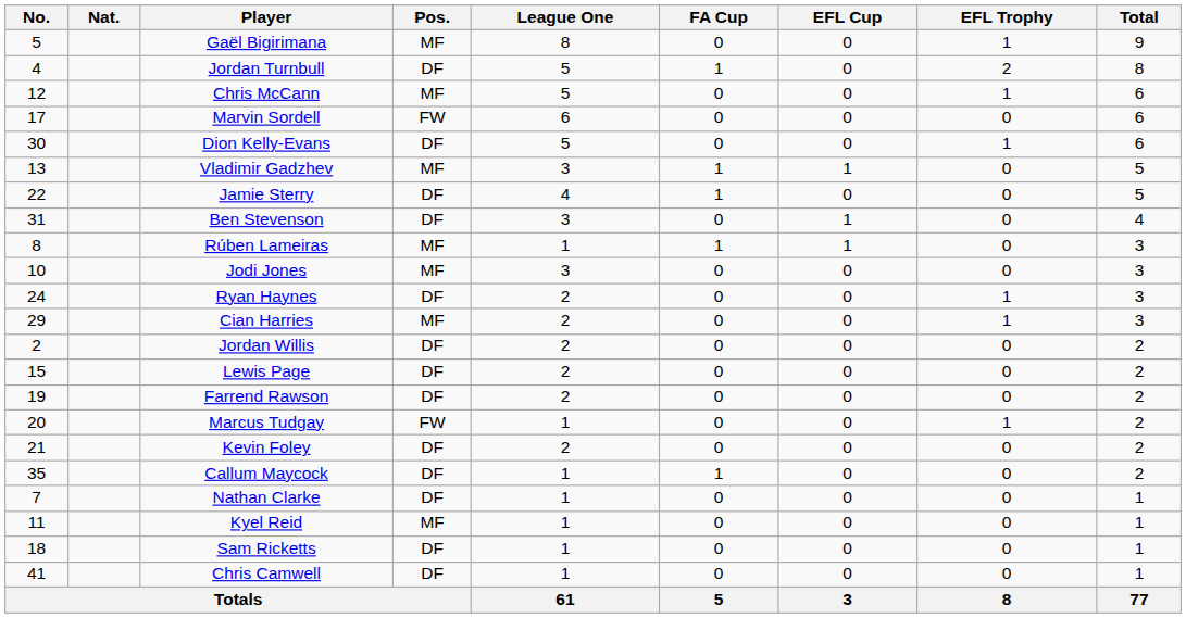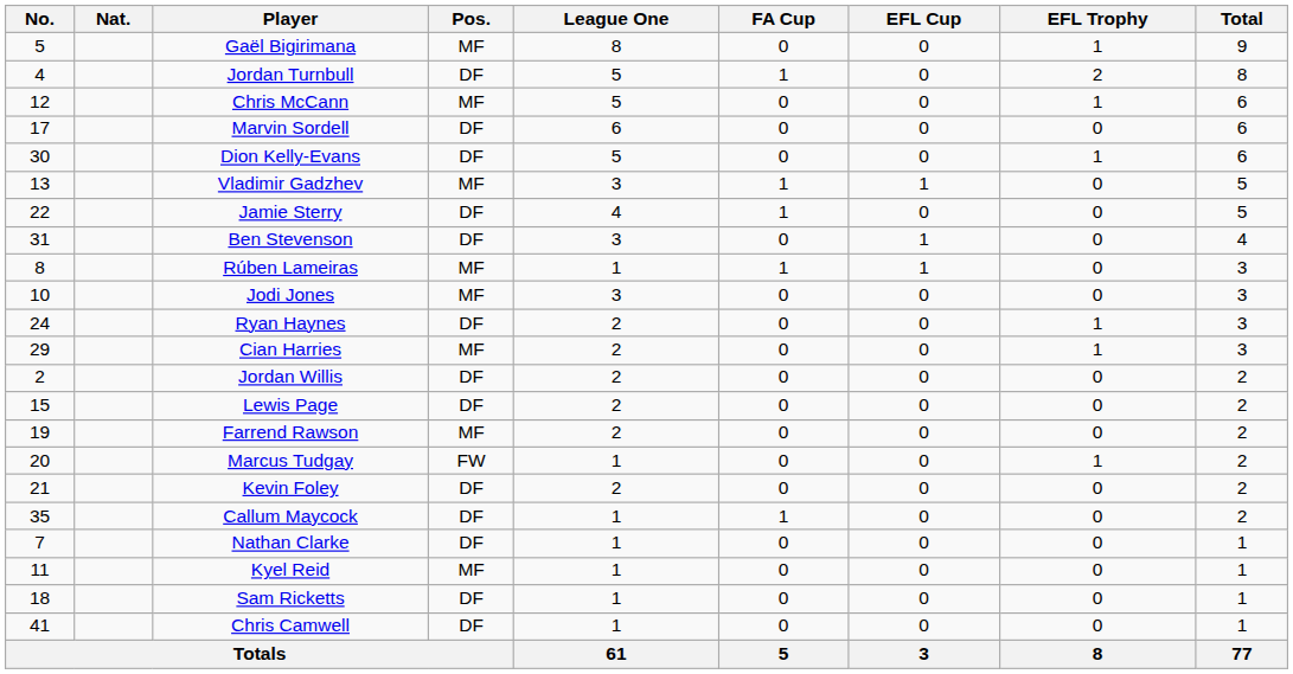Marvin Sordell | Pos.: FW -> DF
Farrend Rawson | Pos.: DF -> MF
